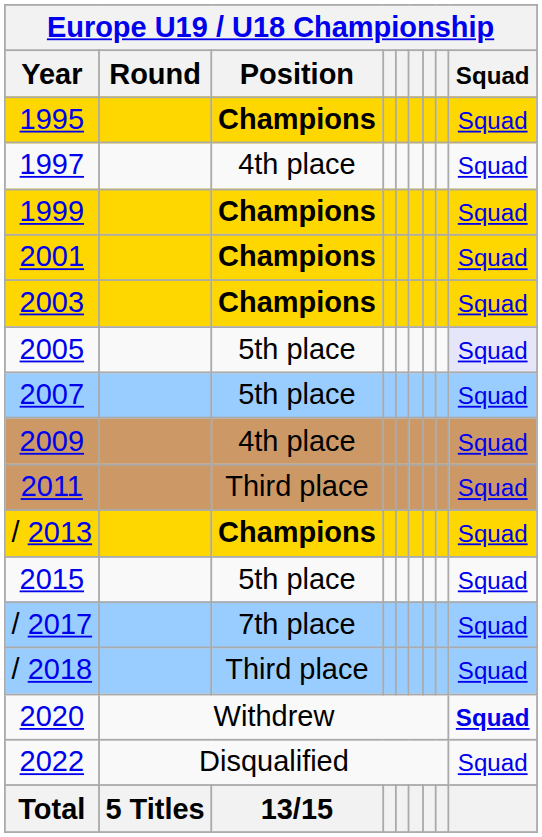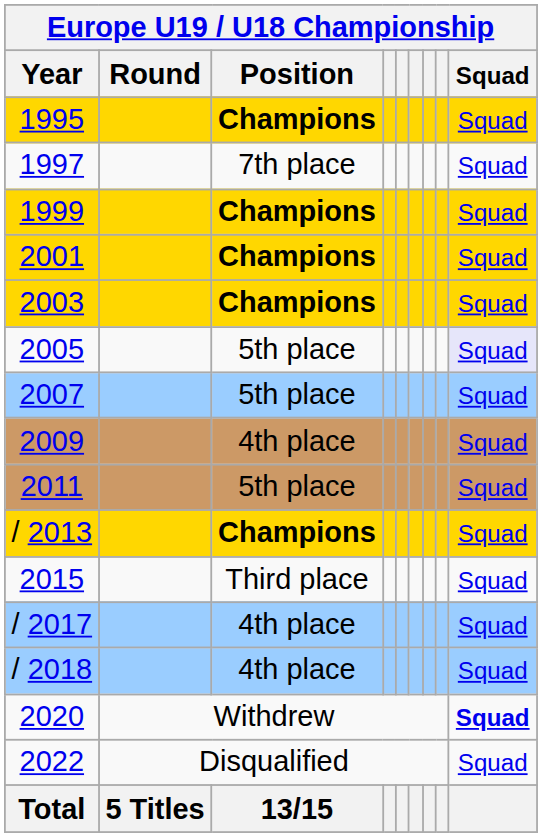1997 | Position: 4th place -> 7th place
2011 | Position: Third place -> 5th place
2015 | Position: 5th place -> Third place
/ 2017 | Position: 7th place -> 4th place
/ 2018 | Position: Third place -> 4th place
